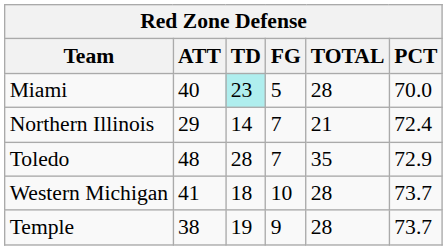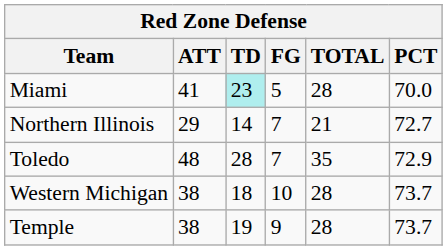Miami | ATT: 40 -> 41
Northern Illinois | PCT: 72.4 -> 72.7
Western Michigan | ATT: 41 -> 38
